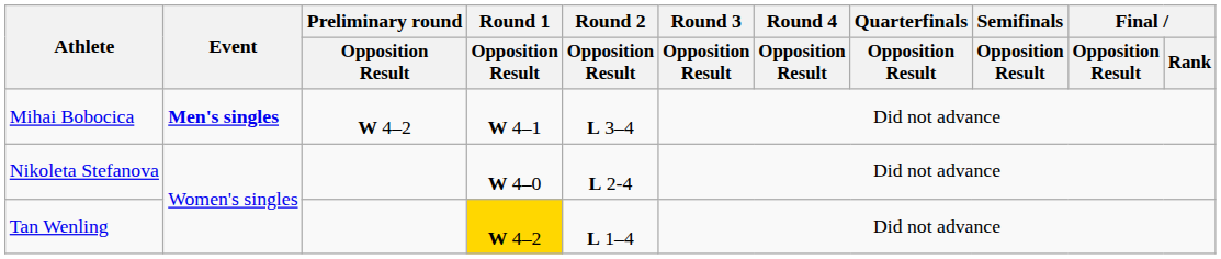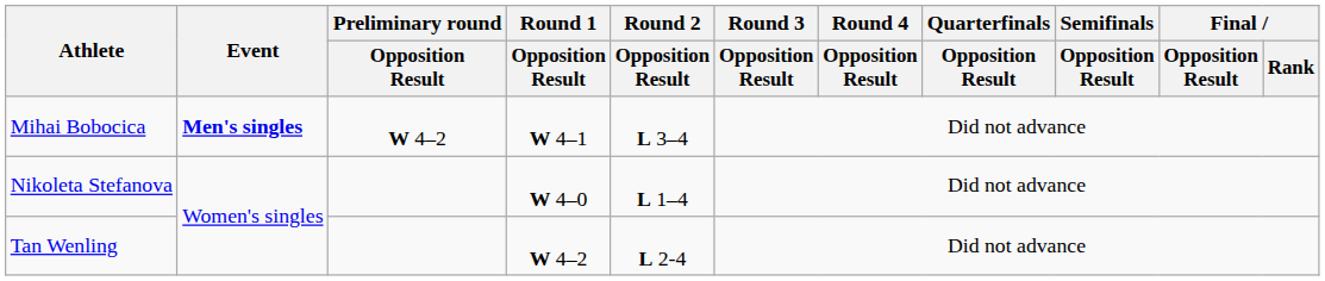Nikoleta Stefanova | Round 2 / Opposition Result: L 2-4 -> L 1–4
Tan Wenling | Round 1 / Opposition Result: gold background -> no background
Tan Wenling | Round 2 / Opposition Result: L 1–4 -> L 2-4
